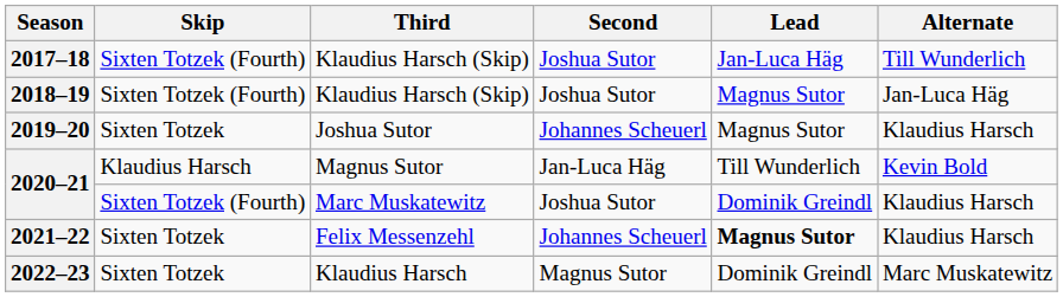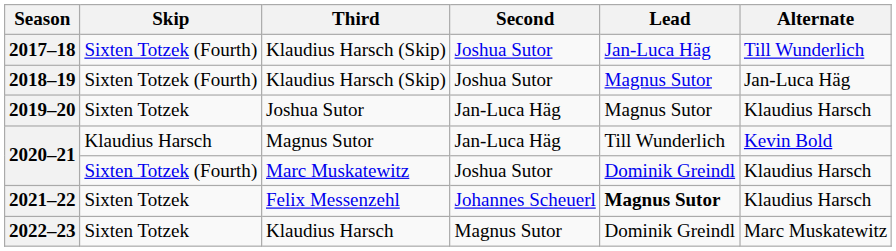2019–20 | Second: Johannes Scheuerl -> Jan-Luca Häg
